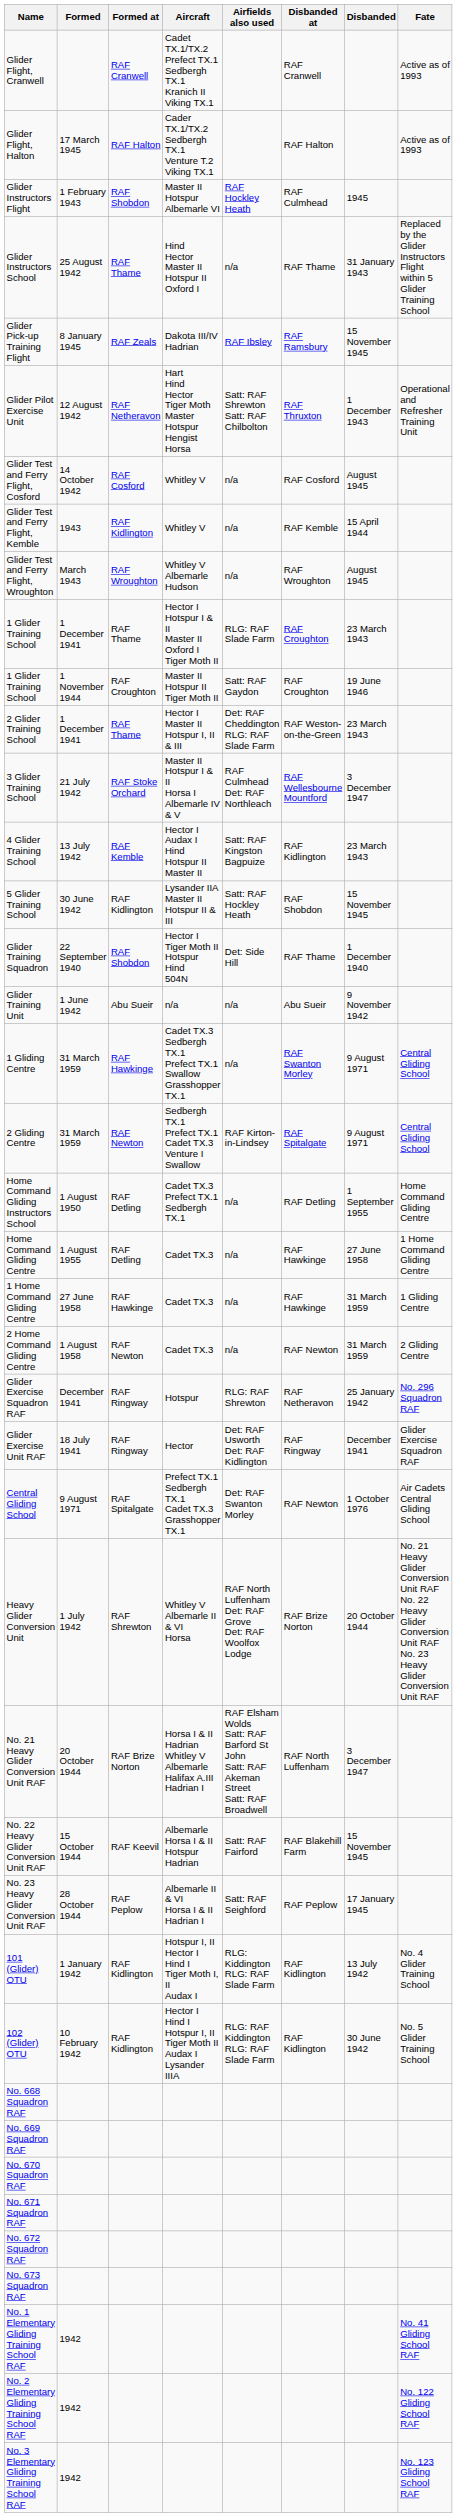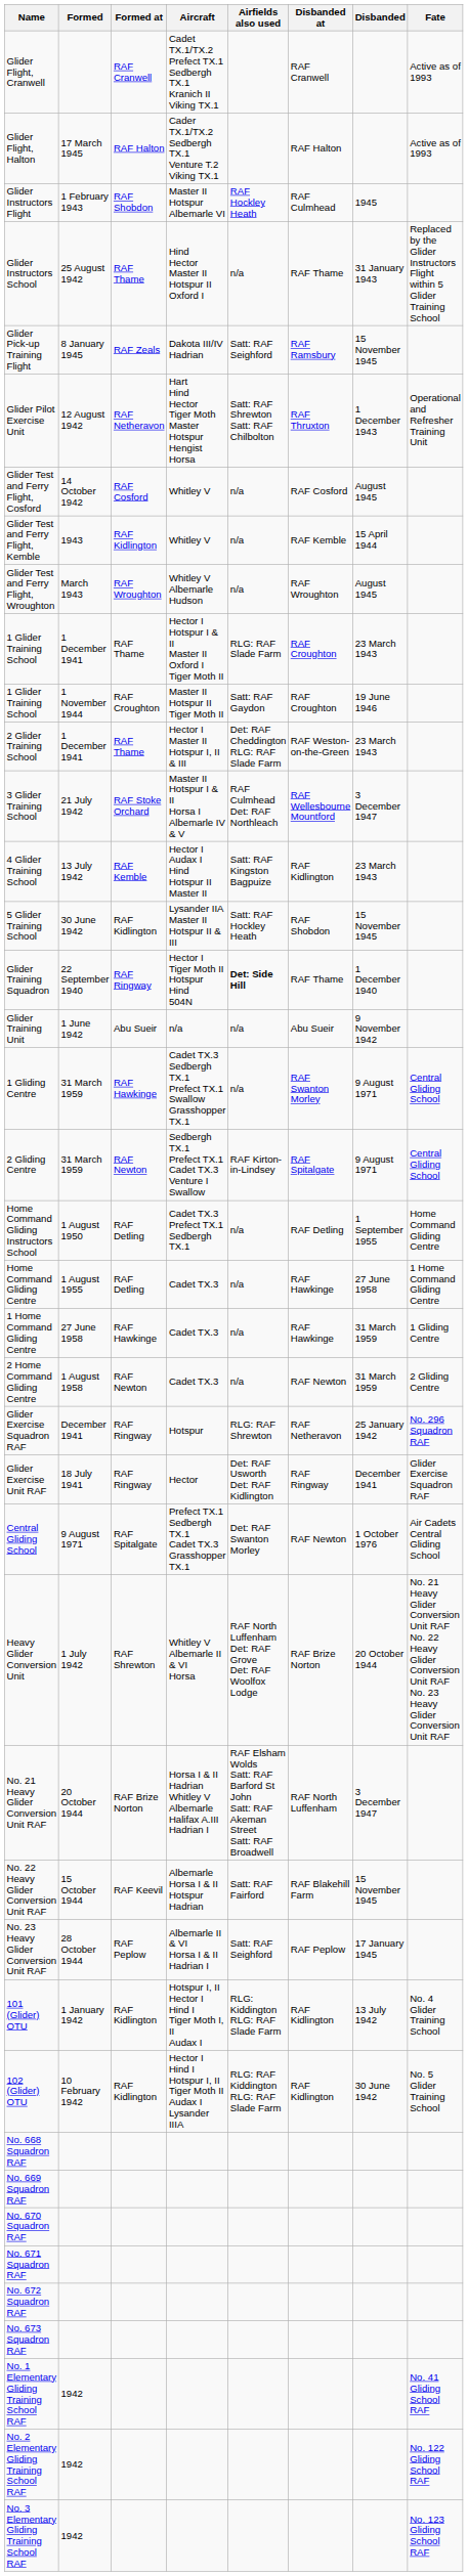Glider Pick-up Training Flight | Airfields also used: RAF Ibsley -> Satt: RAF Seighford
Glider Training Squadron | Formed at: RAF Shobdon -> RAF Ringway
Glider Training Squadron | Airfields also used: normal -> bold
